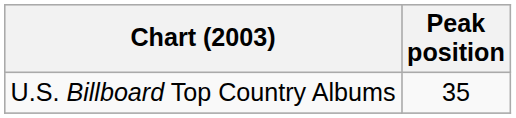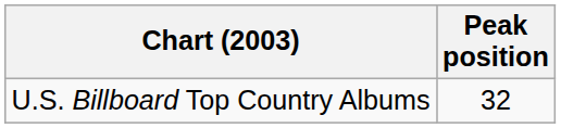U.S. Billboard Top Country Albums | Peak position: 35 -> 32
